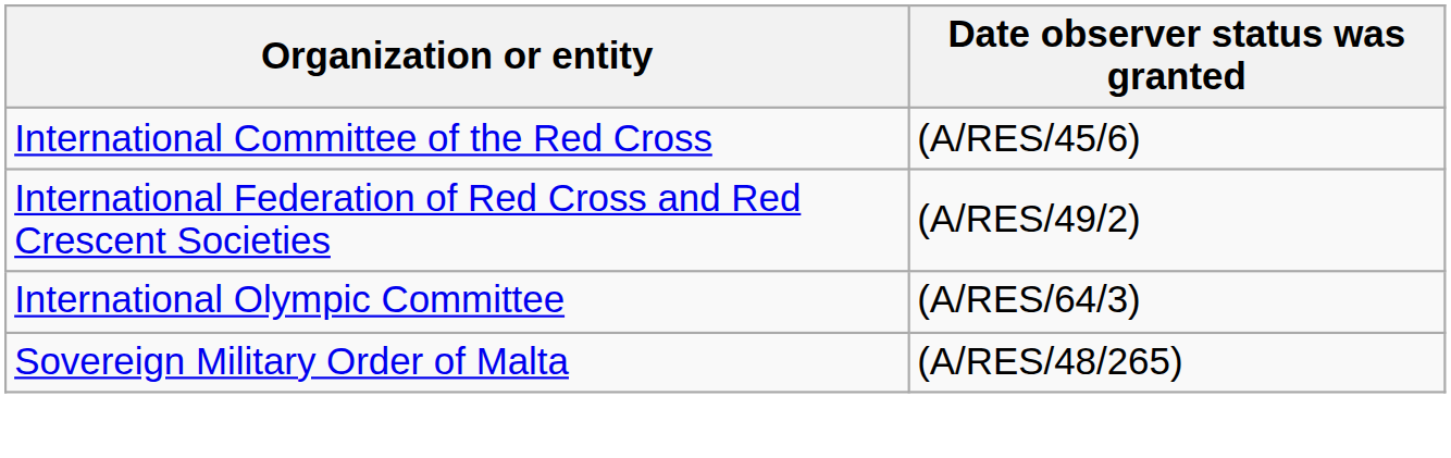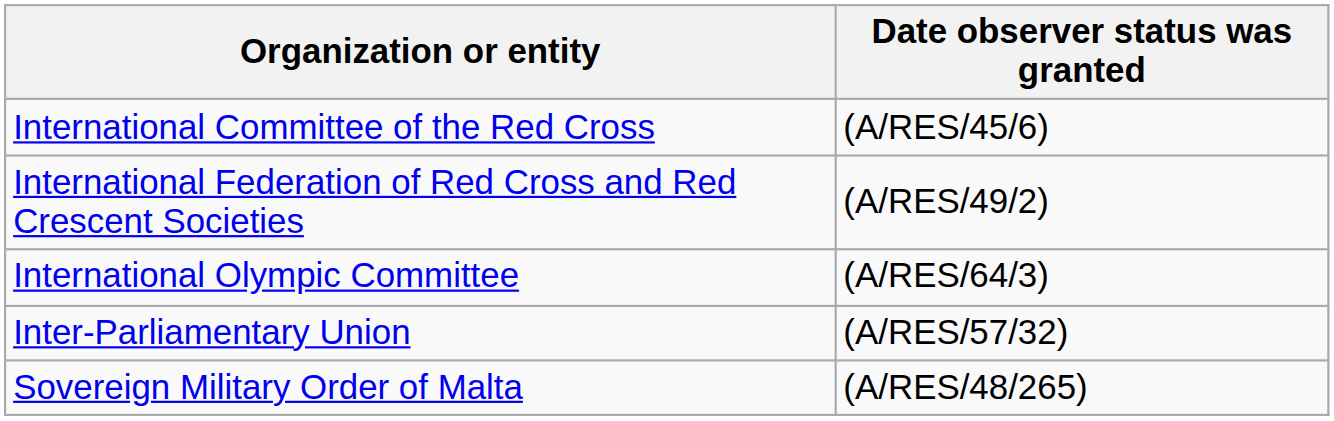+ row: Inter-Parliamentary Union | (A/RES/57/32)
